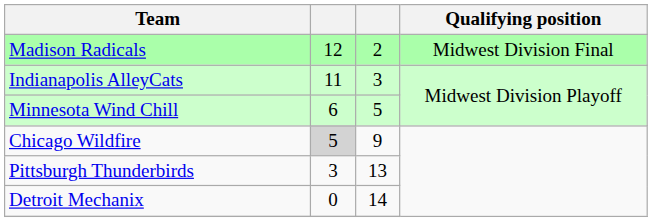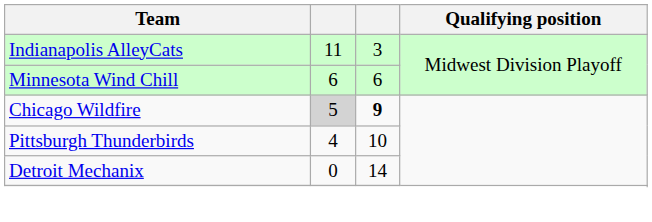- row: Madison Radicals | 12 | 2 | Midwest Division Final
Minnesota Wind Chill | column 3: 5 -> 6
Chicago Wildfire | column 3: normal -> bold
Pittsburgh Thunderbirds | column 2: 3 -> 4
Pittsburgh Thunderbirds | column 3: 13 -> 10
